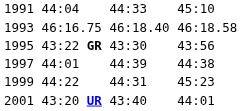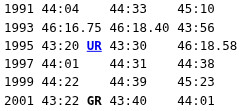1993 | column 7: 46:18.58 -> 43:56
1995 | column 3: 43:22 GR -> 43:20 UR
1995 | column 7: 43:56 -> 46:18.58
1997 | column 5: 44:39 -> 44:31
1999 | column 5: 44:31 -> 44:39
2001 | column 3: 43:20 UR -> 43:22 GR
